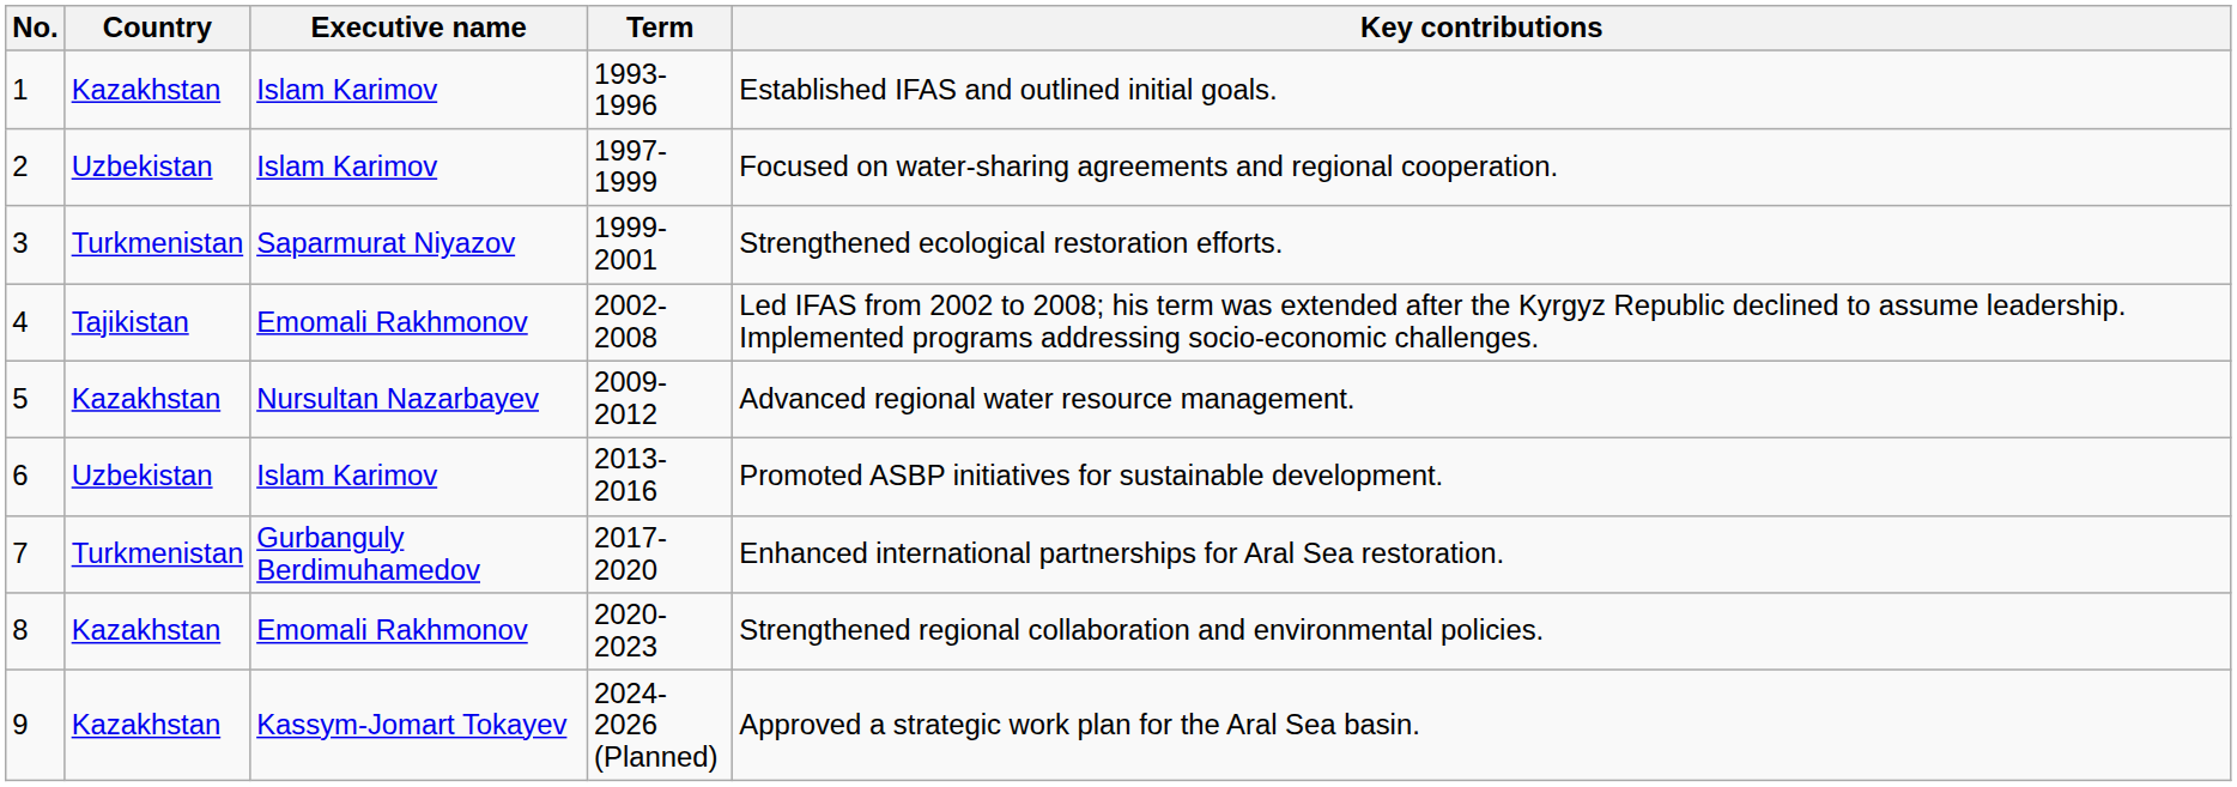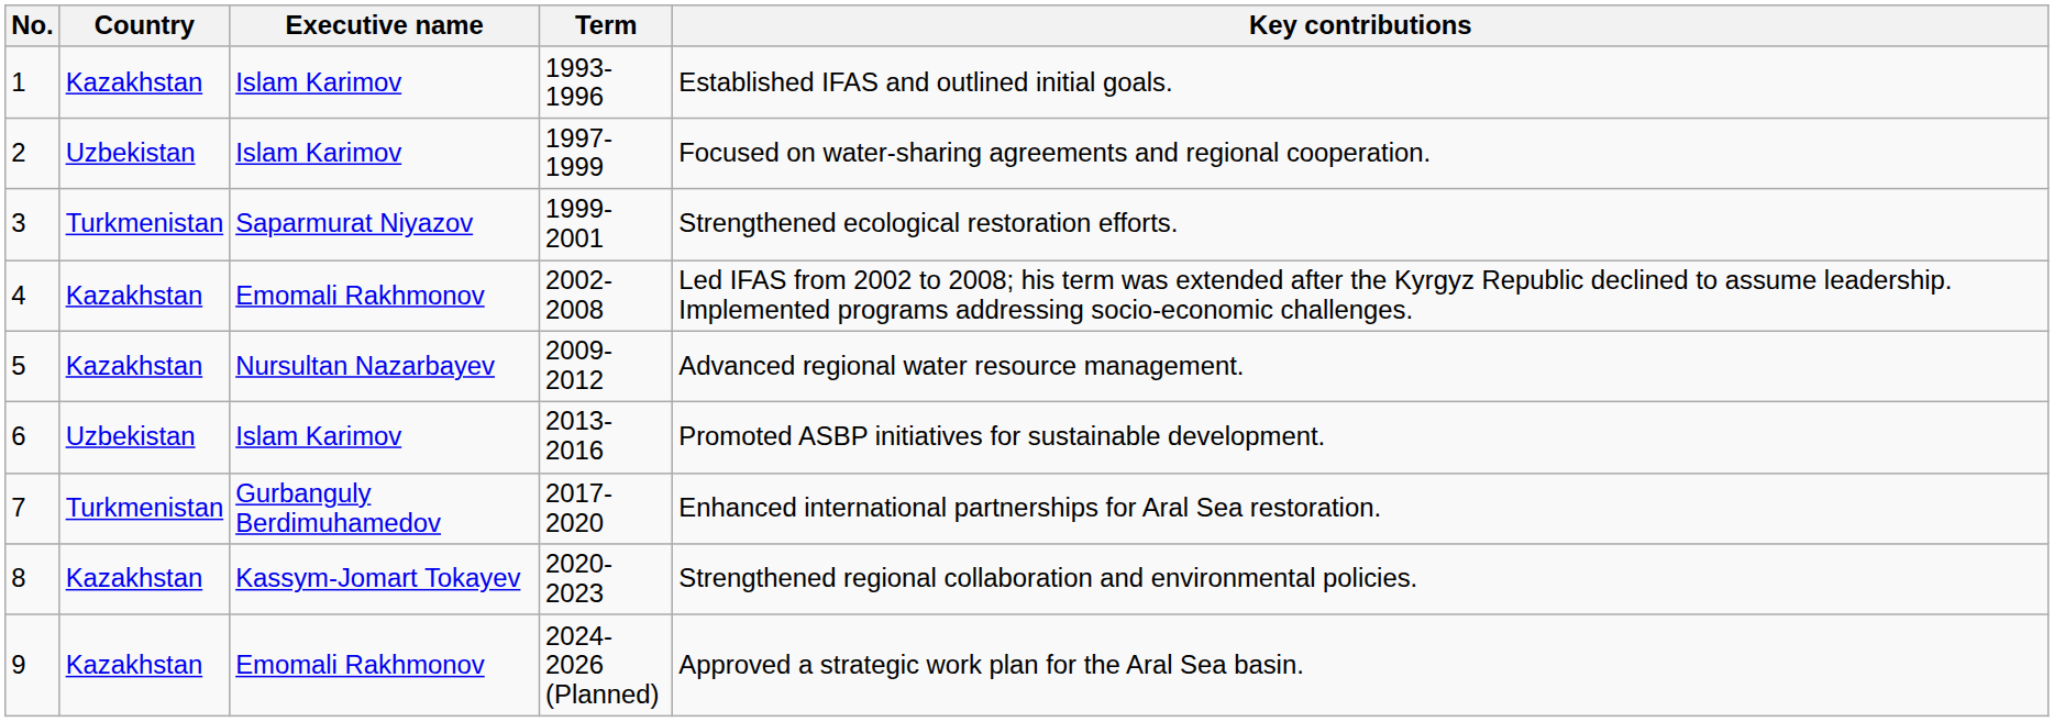4 | Country: Tajikistan -> Kazakhstan
8 | Executive name: Emomali Rakhmonov -> Kassym-Jomart Tokayev
9 | Executive name: Kassym-Jomart Tokayev -> Emomali Rakhmonov
